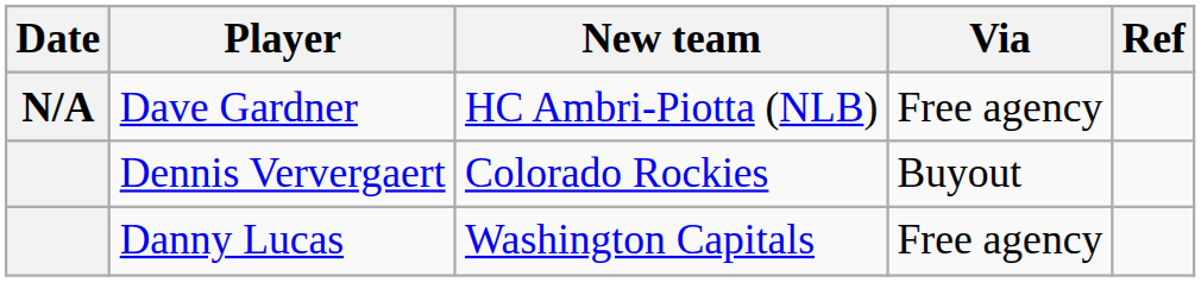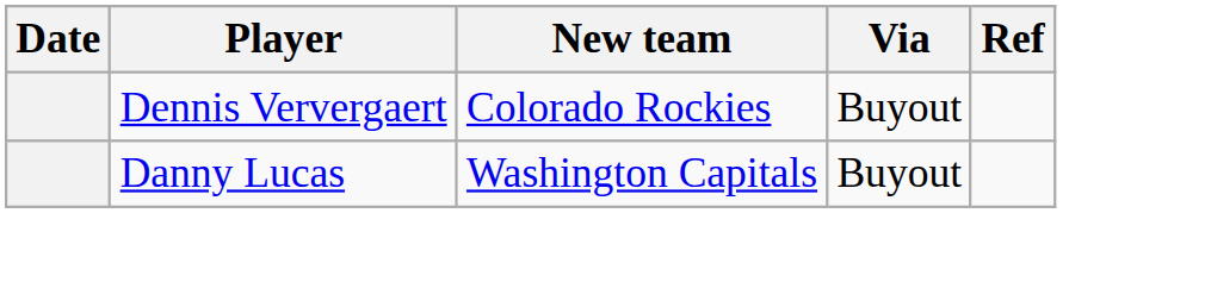- row: N/A | Dave Gardner | HC Ambri-Piotta (NLB) | Free agency
Danny Lucas | Via: Free agency -> Buyout
